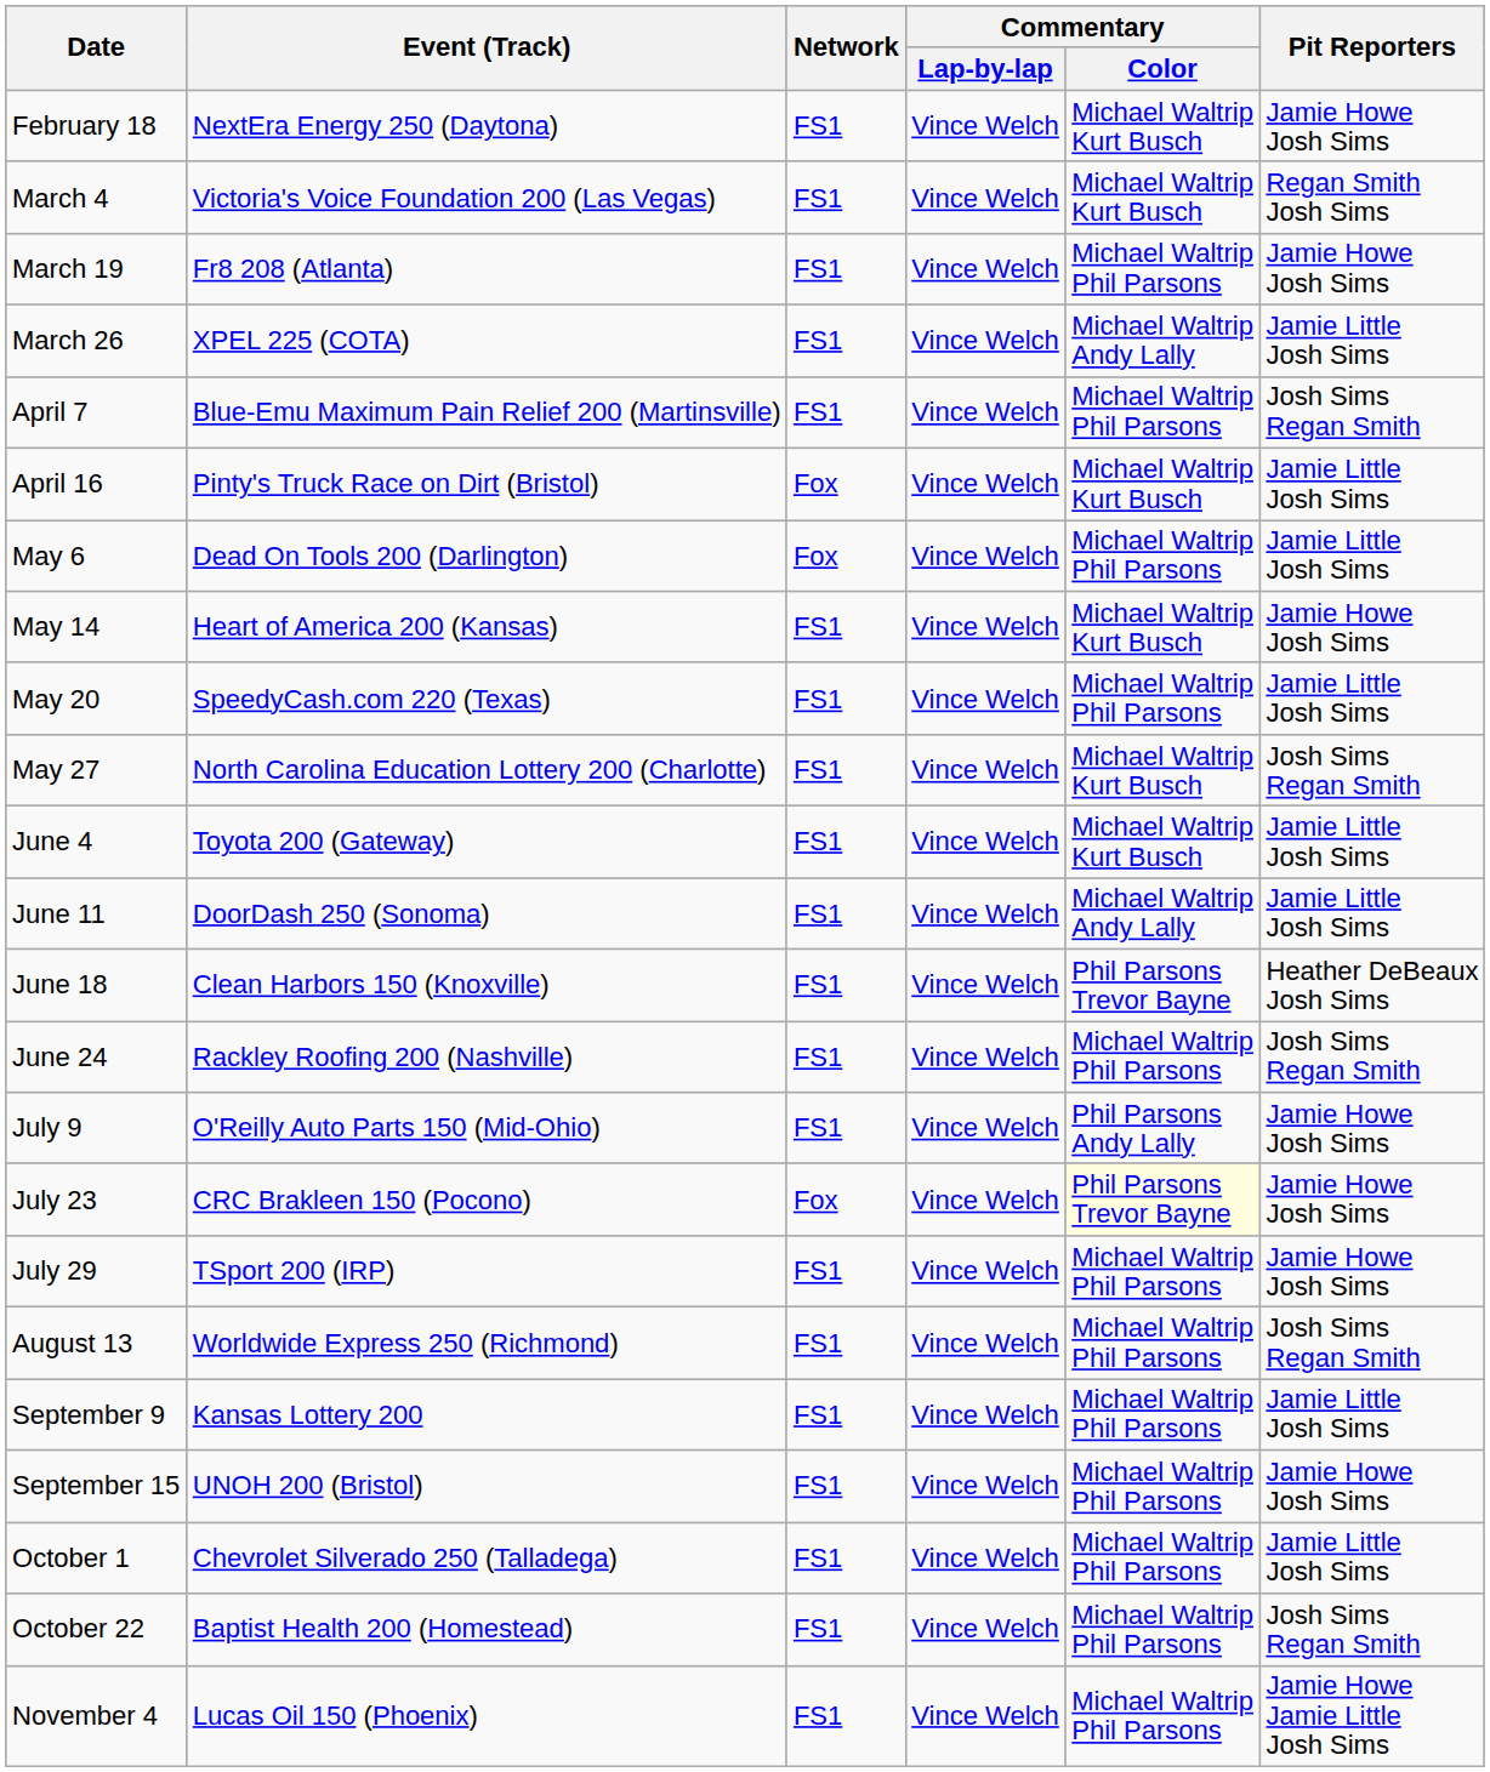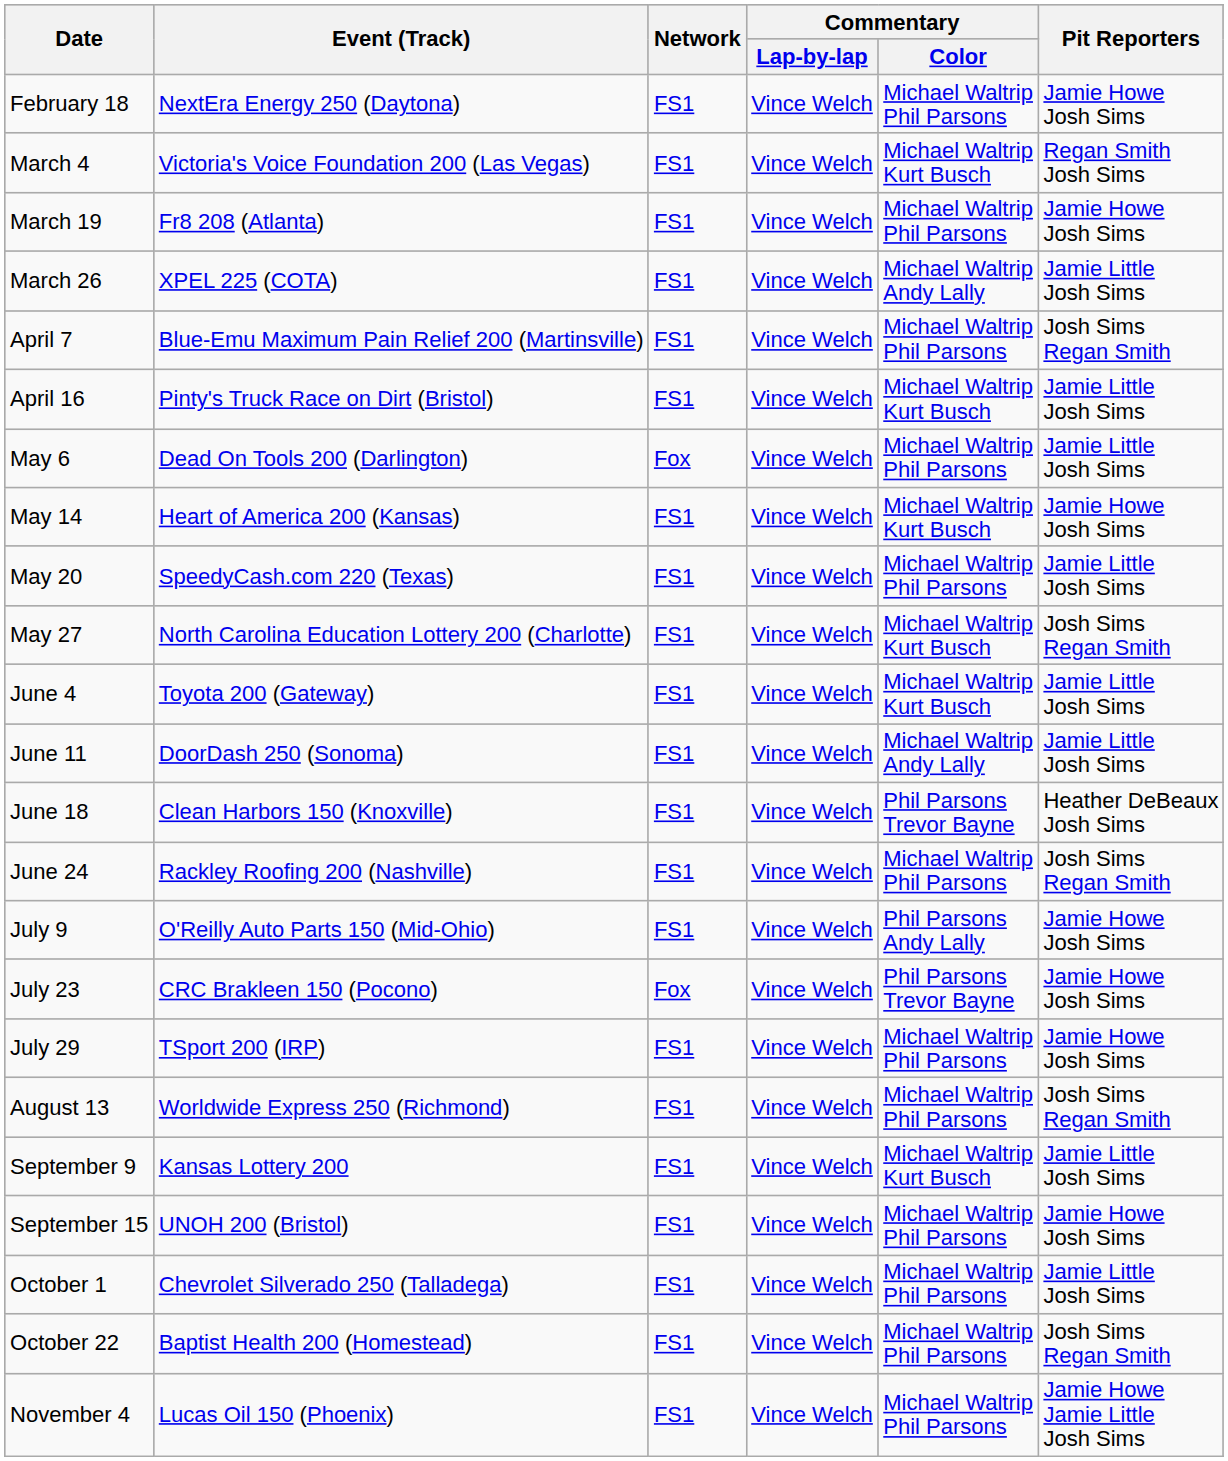February 18 | Commentary / Color: Michael Waltrip Kurt Busch -> Michael Waltrip Phil Parsons
April 16 | Network: Fox -> FS1
July 23 | Commentary / Color: lightyellow background -> no background
September 9 | Commentary / Color: Michael Waltrip Phil Parsons -> Michael Waltrip Kurt Busch
